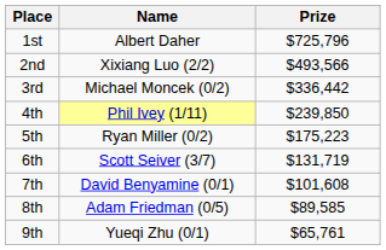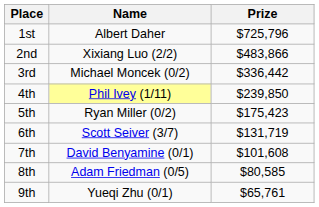2nd | Prize: $493,566 -> $483,866
5th | Prize: $175,223 -> $175,423
8th | Prize: $89,585 -> $80,585
